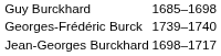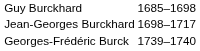rows swapped: Jean-Georges Burckhard <-> Georges-Frédéric Burck
